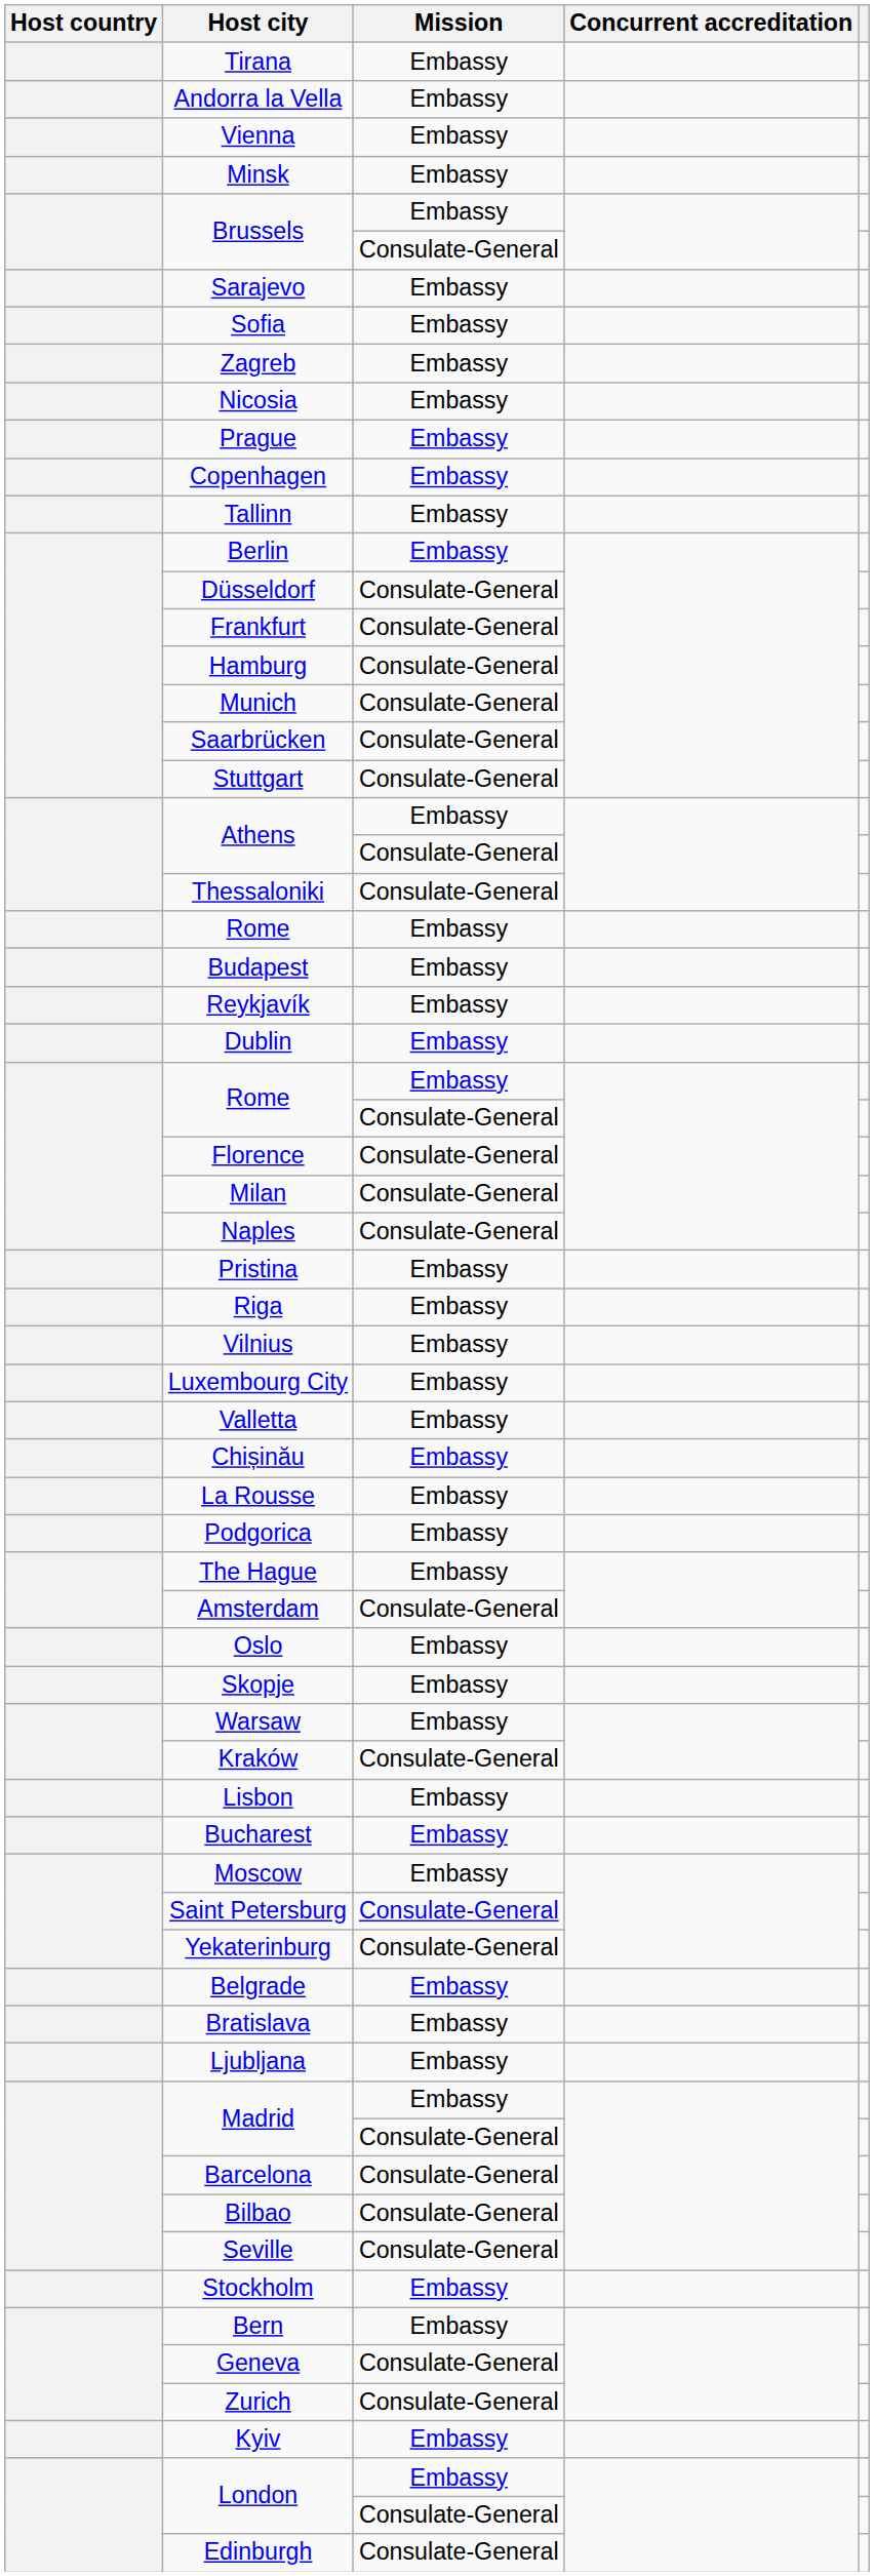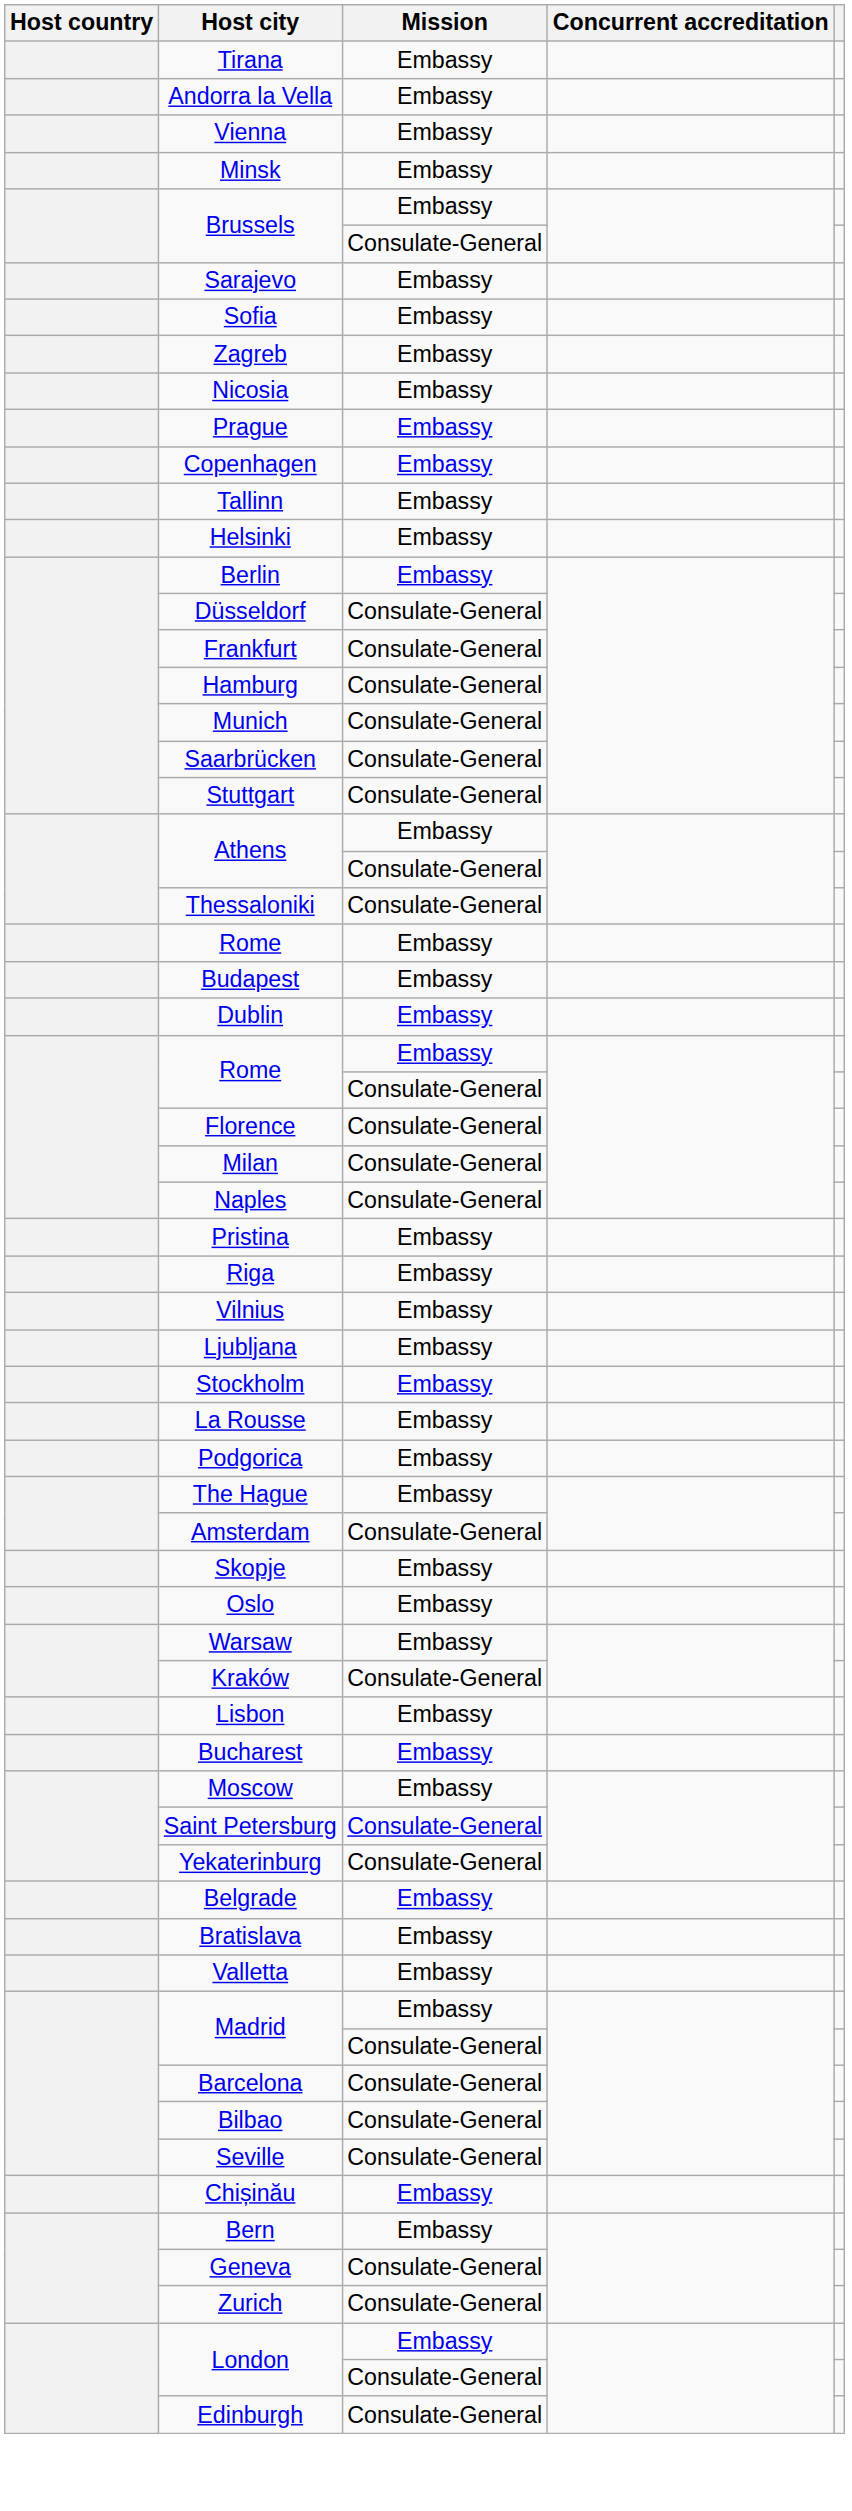+ row: Helsinki | Embassy
- row: Reykjavík | Embassy
- row: Luxembourg City | Embassy
rows swapped: Valletta <-> Ljubljana
rows swapped: Chișinău <-> Stockholm
rows swapped: Skopje <-> Oslo
- row: Kyiv | Embassy
